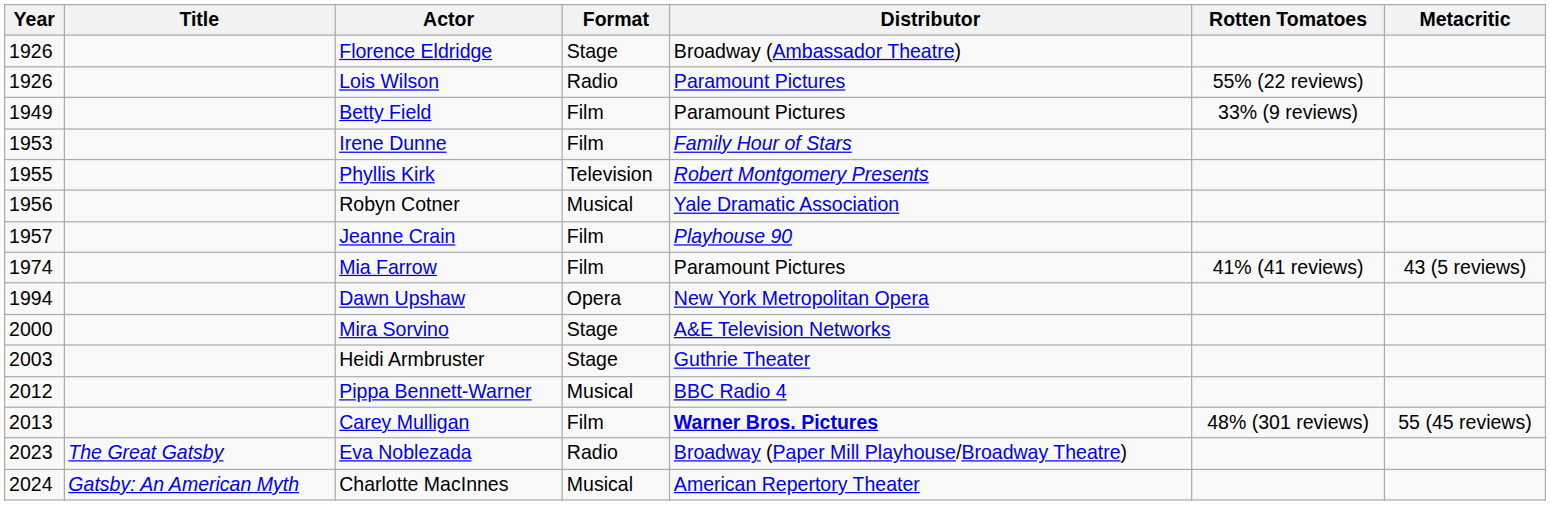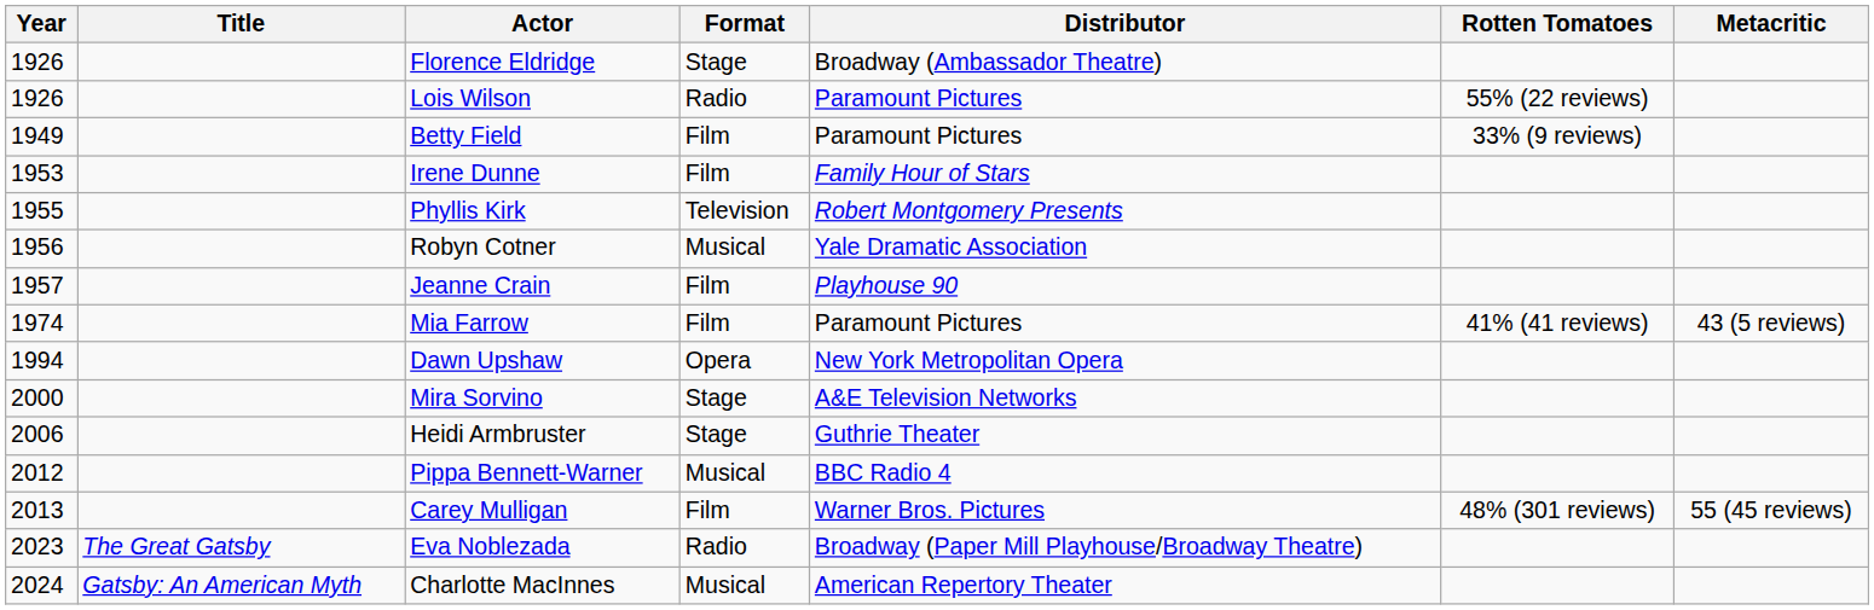Heidi Armbruster | Year: 2003 -> 2006
Carey Mulligan | Distributor: bold -> normal
